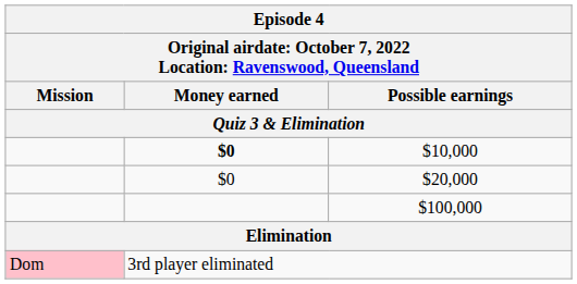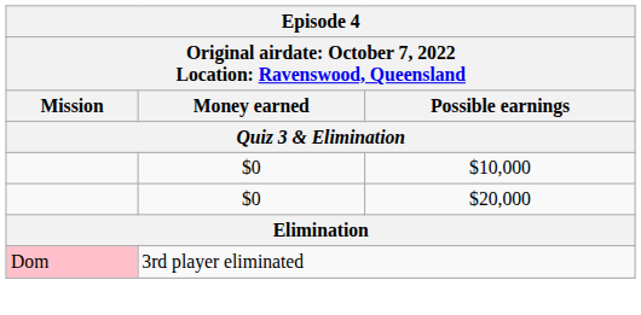$10,000 | Money earned: bold -> normal
- row: $100,000
